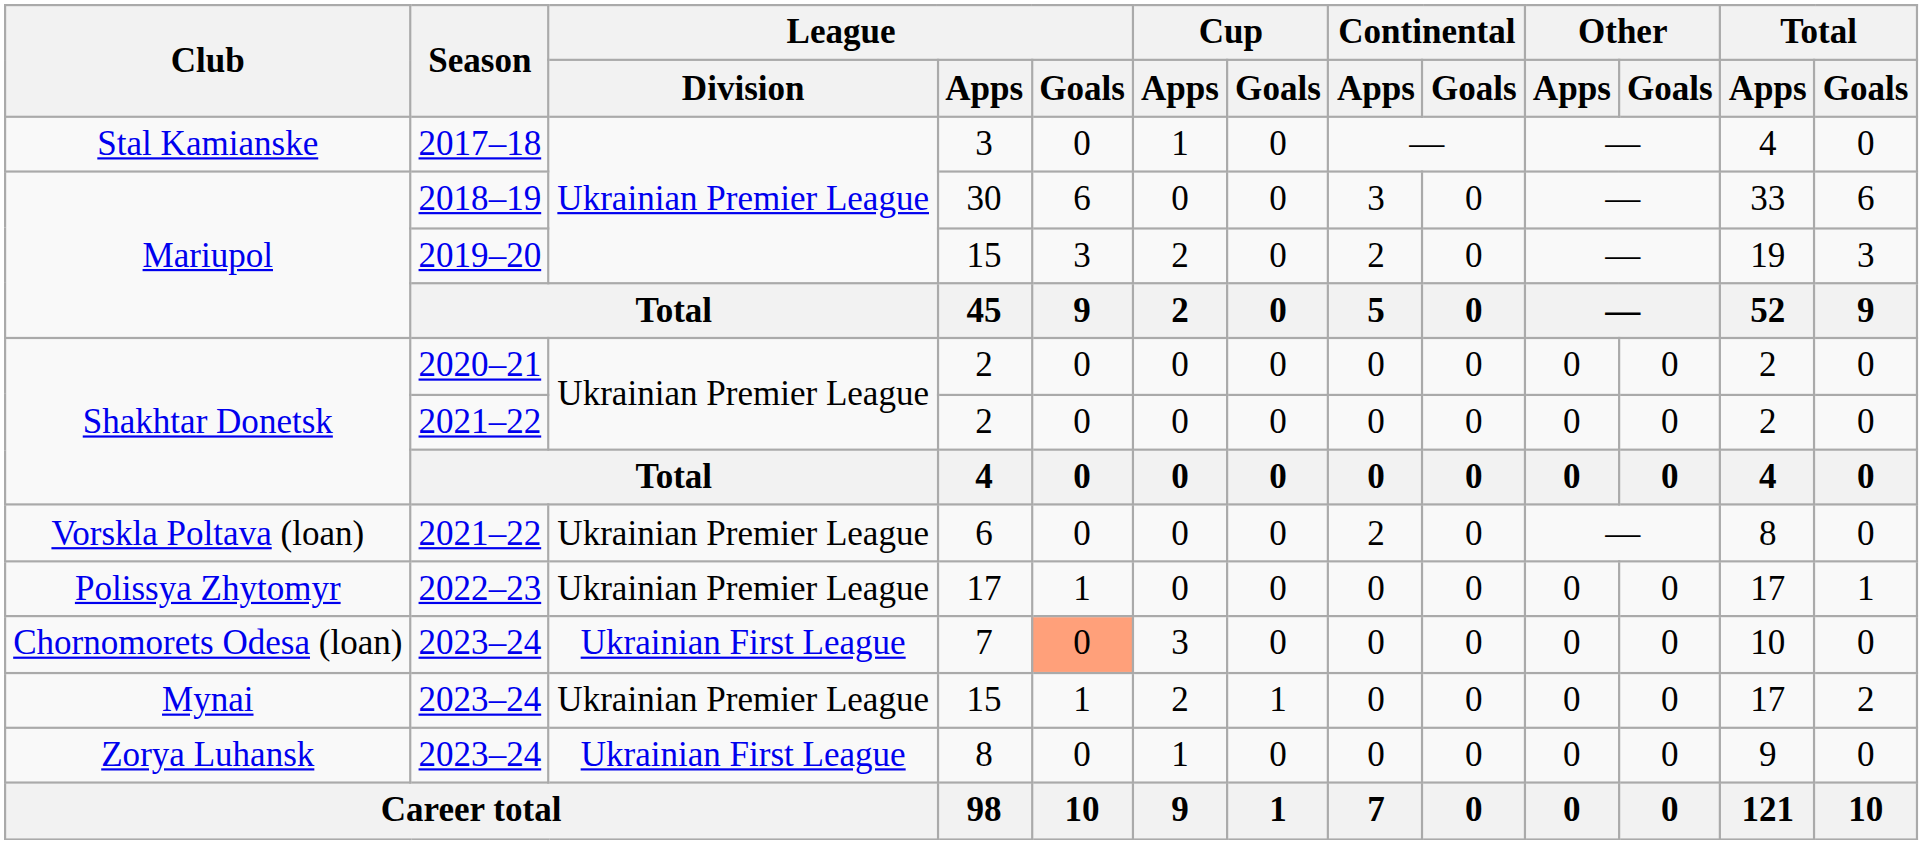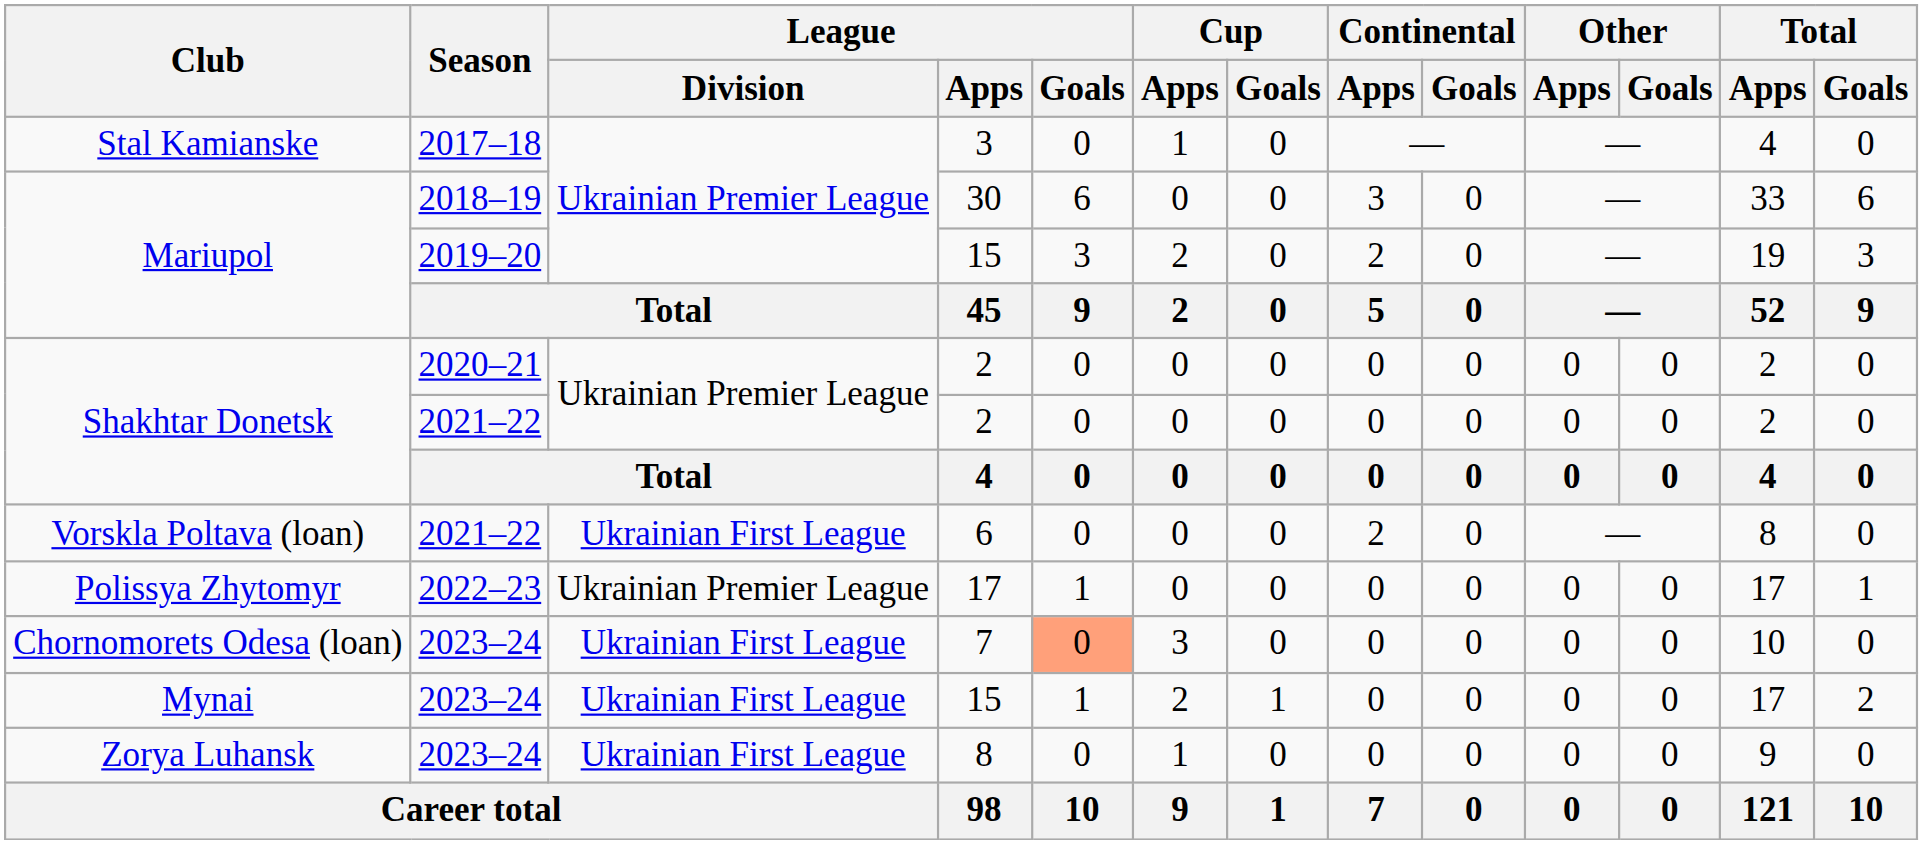Vorskla Poltava (loan) | League / Division: Ukrainian Premier League -> Ukrainian First League
Mynai | League / Division: Ukrainian Premier League -> Ukrainian First League
